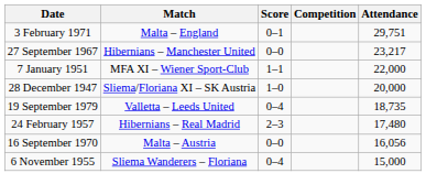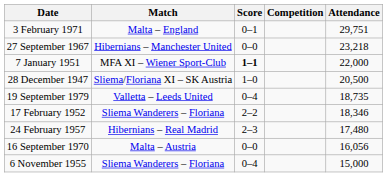27 September 1967 | Attendance: 23,217 -> 23,218
7 January 1951 | Score: normal -> bold
28 December 1947 | Attendance: 20,000 -> 20,500
+ row: 17 February 1952 | Sliema Wanderers – Floriana | 2–2 | 18,346
